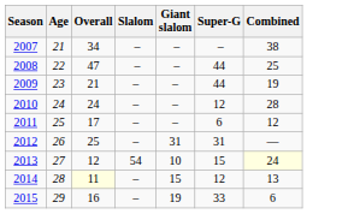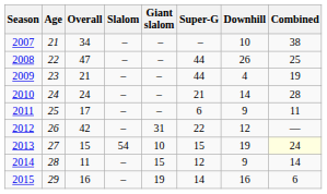+ column: Downhill | 10 | 26 | 4 | 14 | 9 | 12 | 19 | 9 | 16
2010 | Super-G: 12 -> 21
2011 | Combined: 12 -> 11
2012 | Overall: 25 -> 42
2012 | Super-G: 31 -> 22
2013 | Overall: 12 -> 15
2014 | Overall: lightyellow background -> no background
2014 | Combined: 13 -> 14
2015 | Super-G: 33 -> 14
